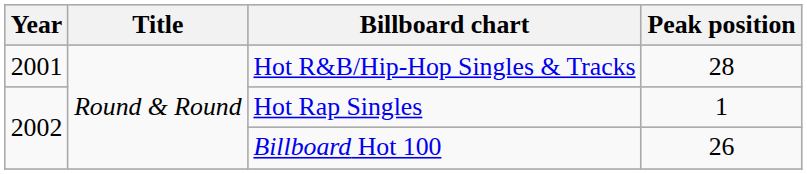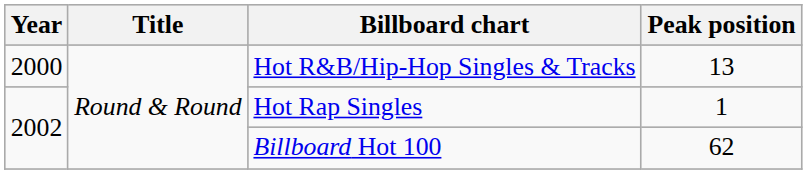Hot R&B/Hip-Hop Singles & Tracks | Year: 2001 -> 2000
Hot R&B/Hip-Hop Singles & Tracks | Peak position: 28 -> 13
Billboard Hot 100 | Peak position: 26 -> 62
